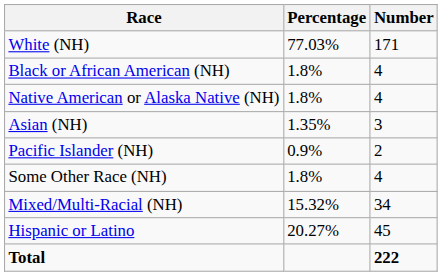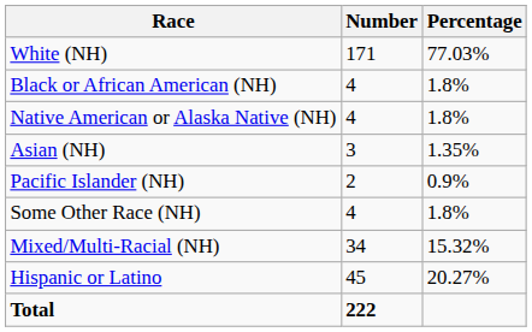columns swapped: Number <-> Percentage
